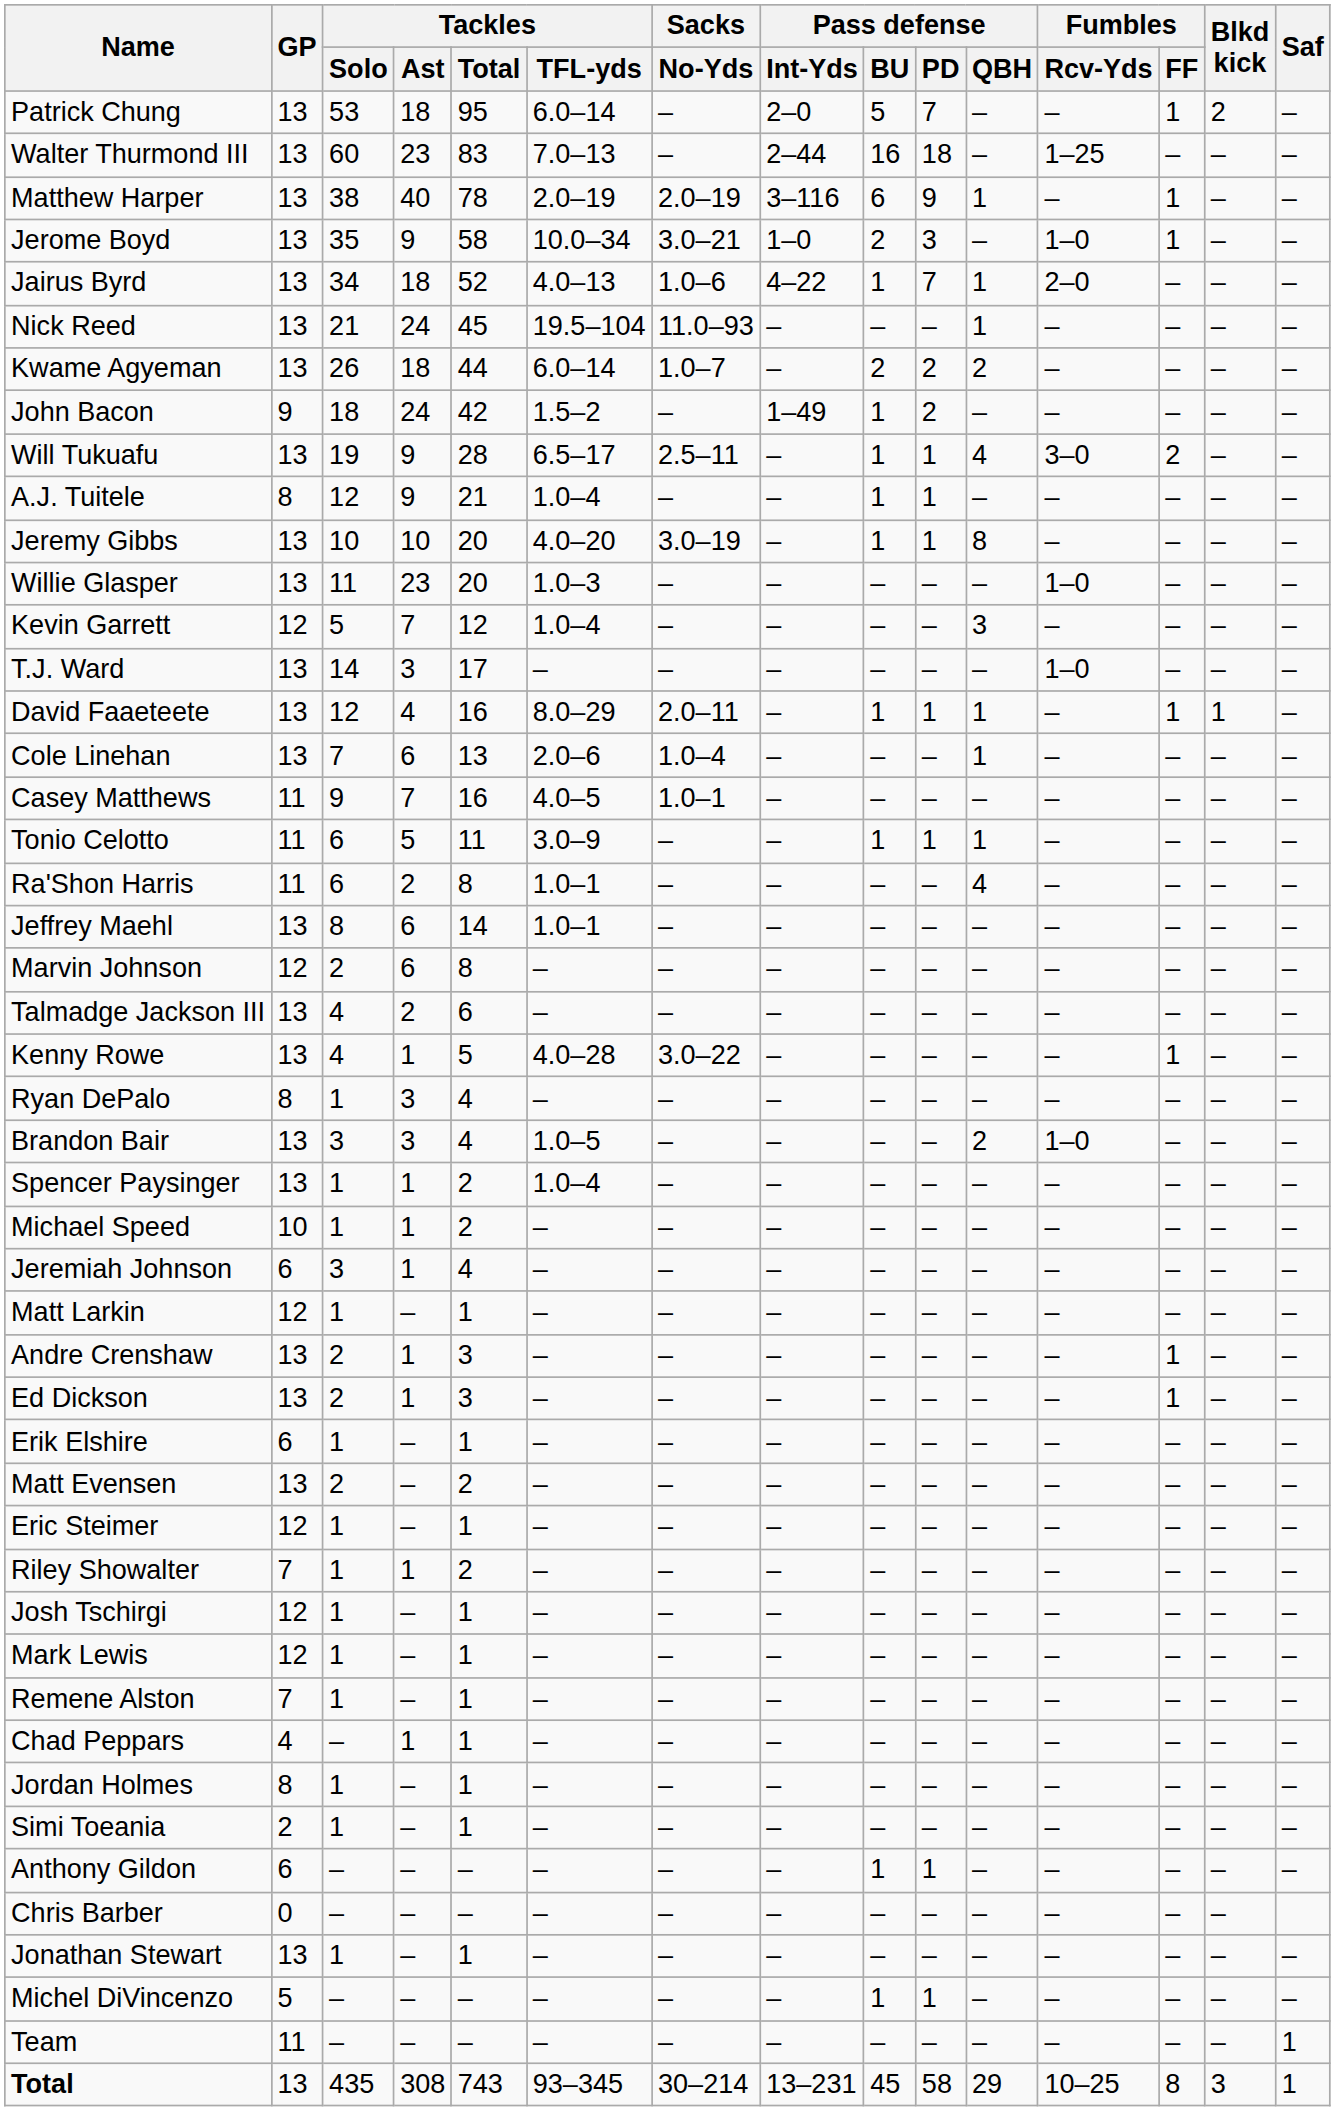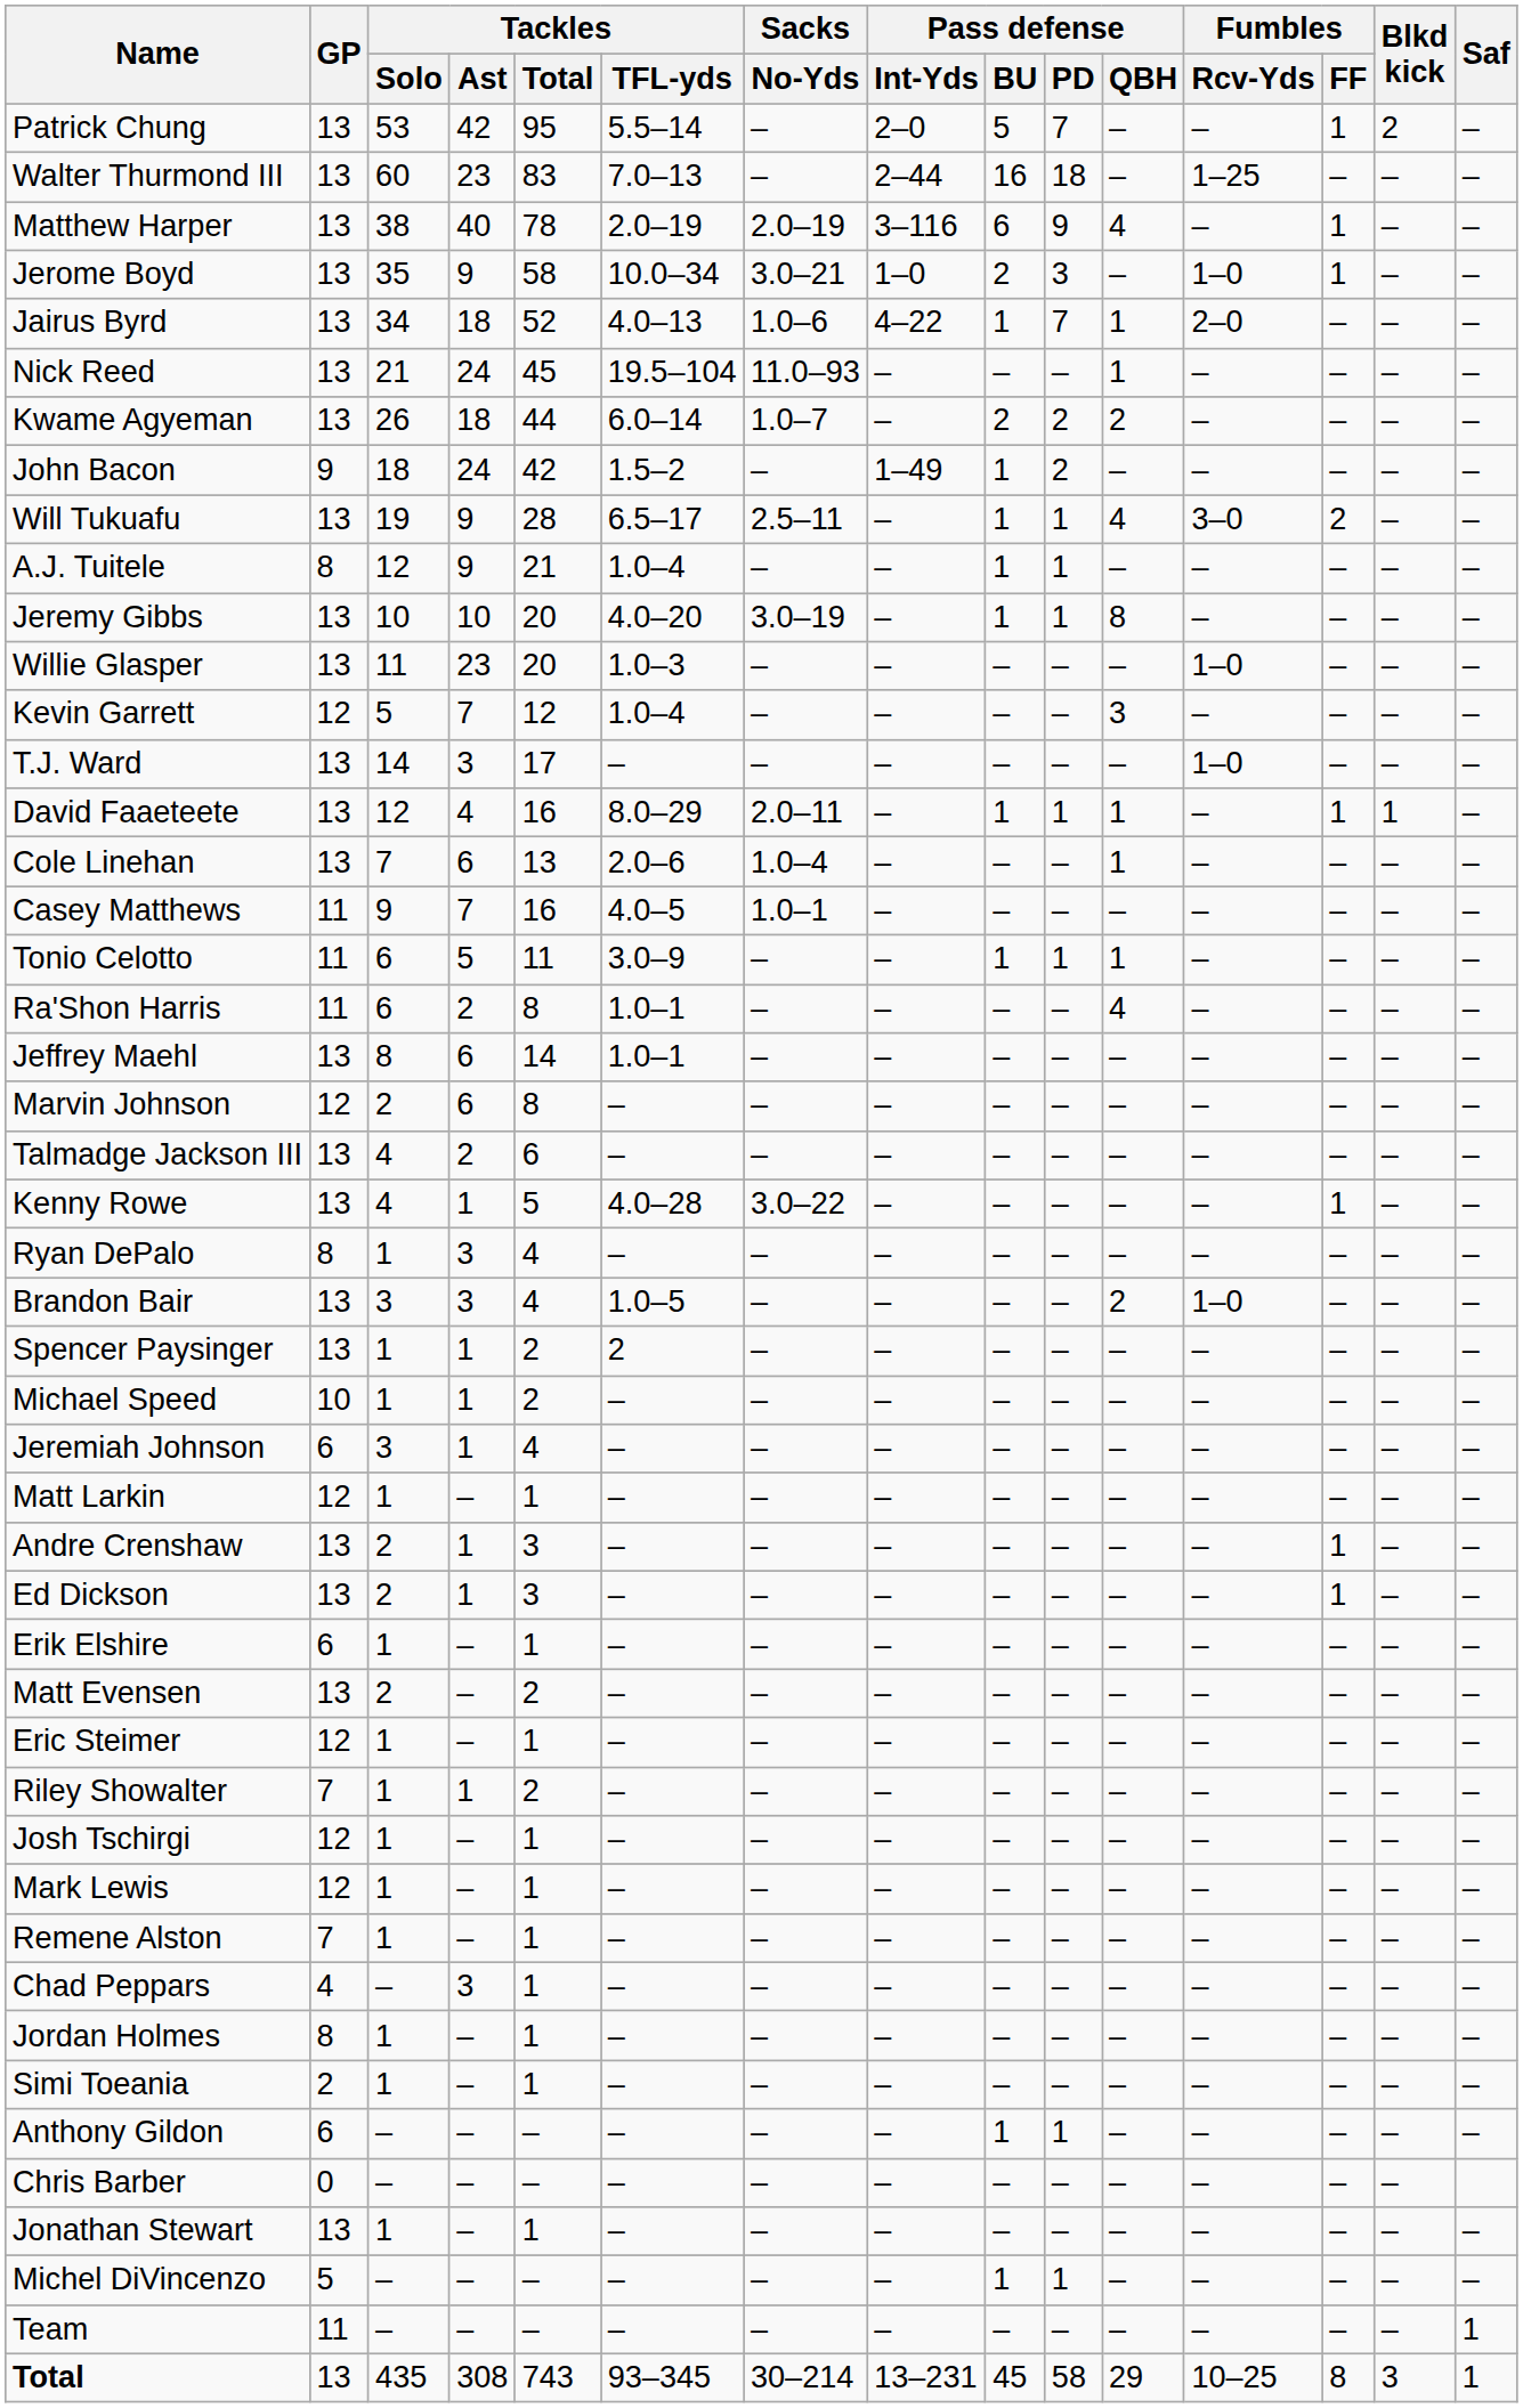Patrick Chung | Tackles / Ast: 18 -> 42
Patrick Chung | Tackles / TFL-yds: 6.0–14 -> 5.5–14
Matthew Harper | Pass defense / QBH: 1 -> 4
Spencer Paysinger | Tackles / TFL-yds: 1.0–4 -> 2
Chad Peppars | Tackles / Ast: 1 -> 3
